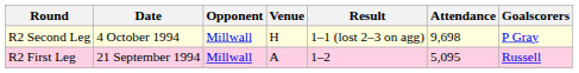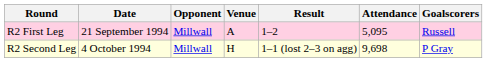rows swapped: R2 First Leg <-> R2 Second Leg
